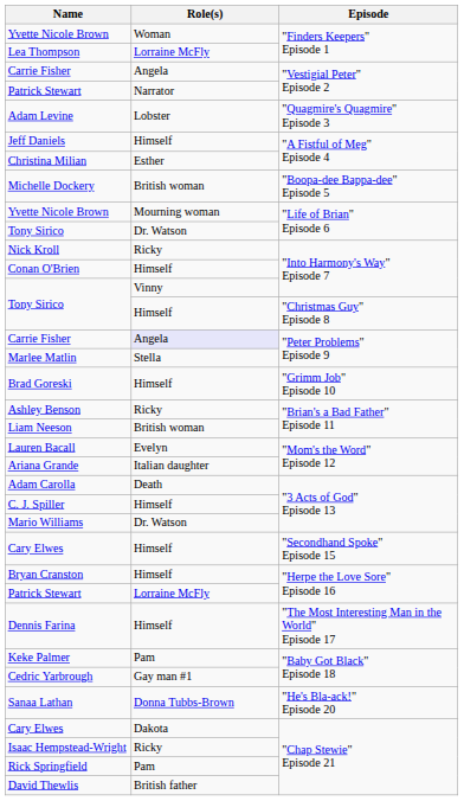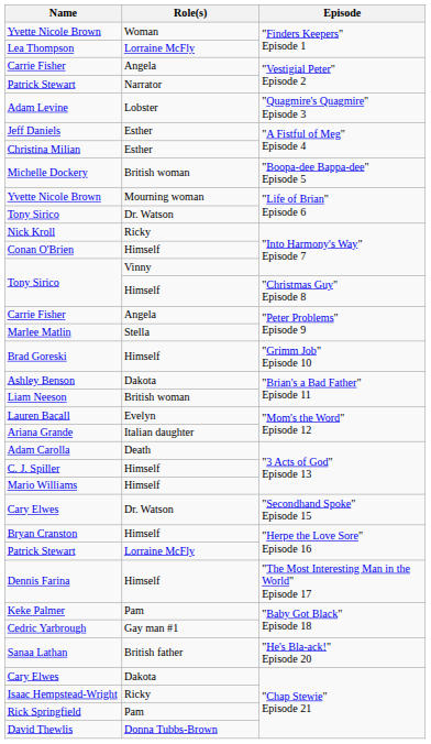Jeff Daniels | Role(s): Himself -> Esther
Carrie Fisher / "Peter Problems" Episode 9 | Role(s): lavender background -> no background
Ashley Benson | Role(s): Ricky -> Dakota
Mario Williams | Role(s): Dr. Watson -> Himself
Cary Elwes / "Secondhand Spoke" Episode 15 | Role(s): Himself -> Dr. Watson
Sanaa Lathan | Role(s): Donna Tubbs-Brown -> British father
David Thewlis | Role(s): British father -> Donna Tubbs-Brown
